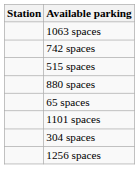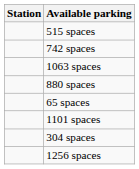rows swapped: 1063 spaces <-> 515 spaces
